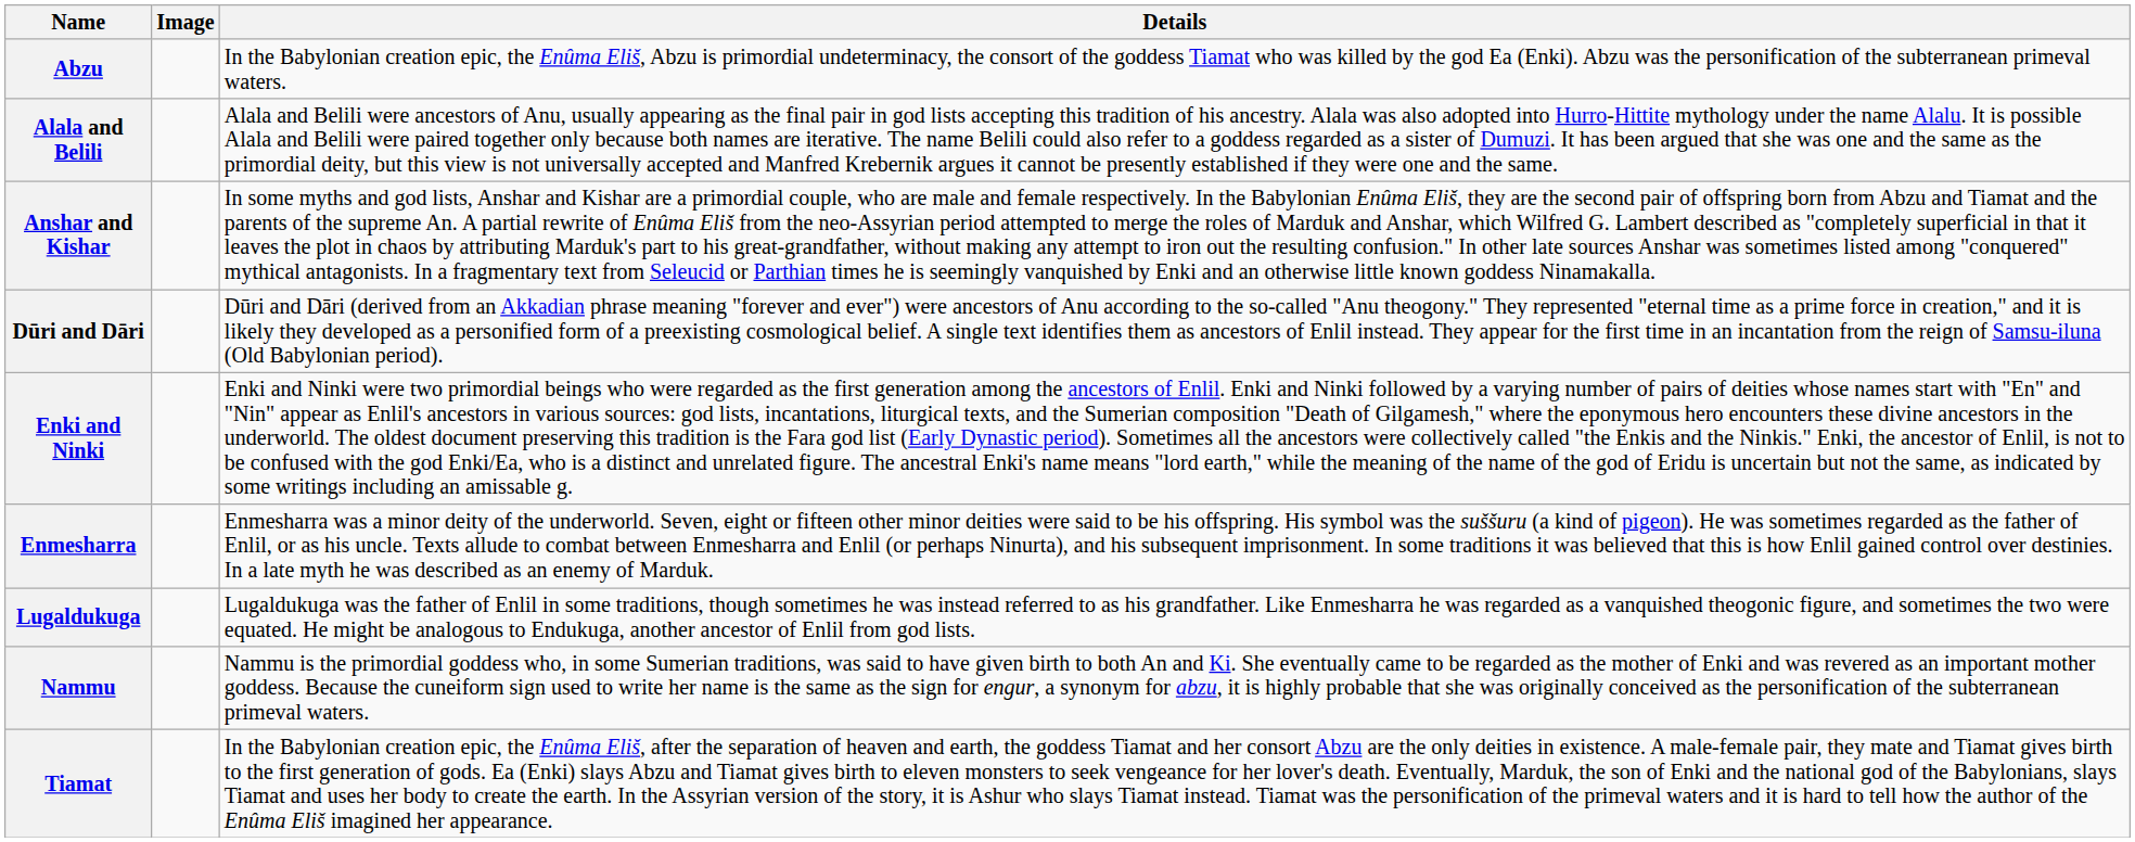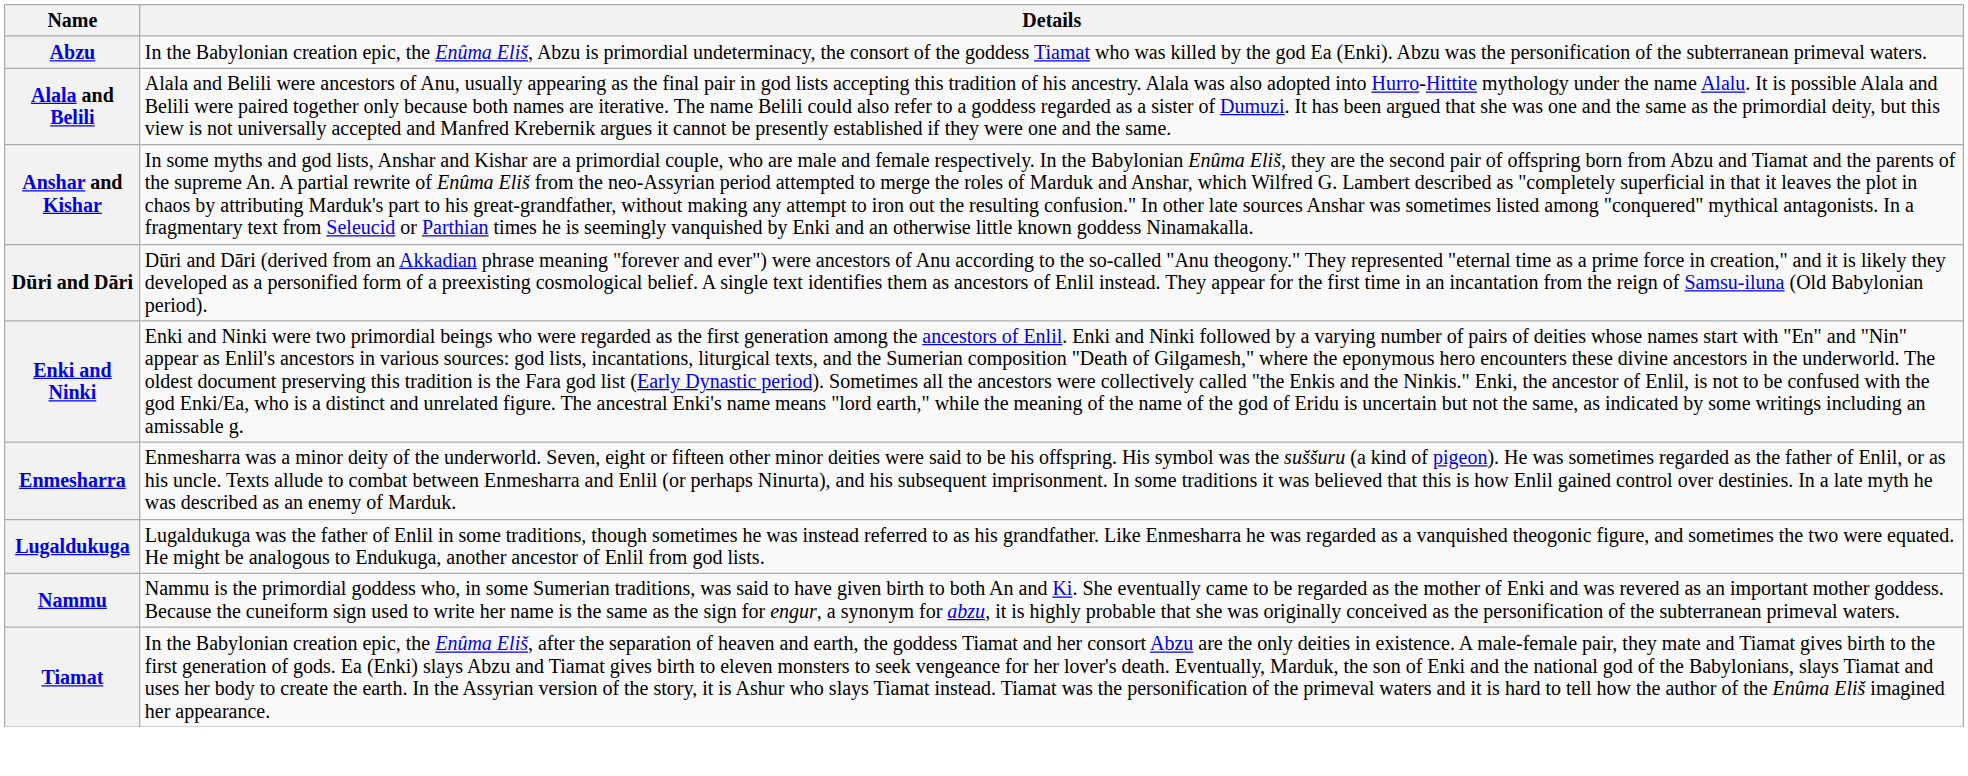- column: Image
